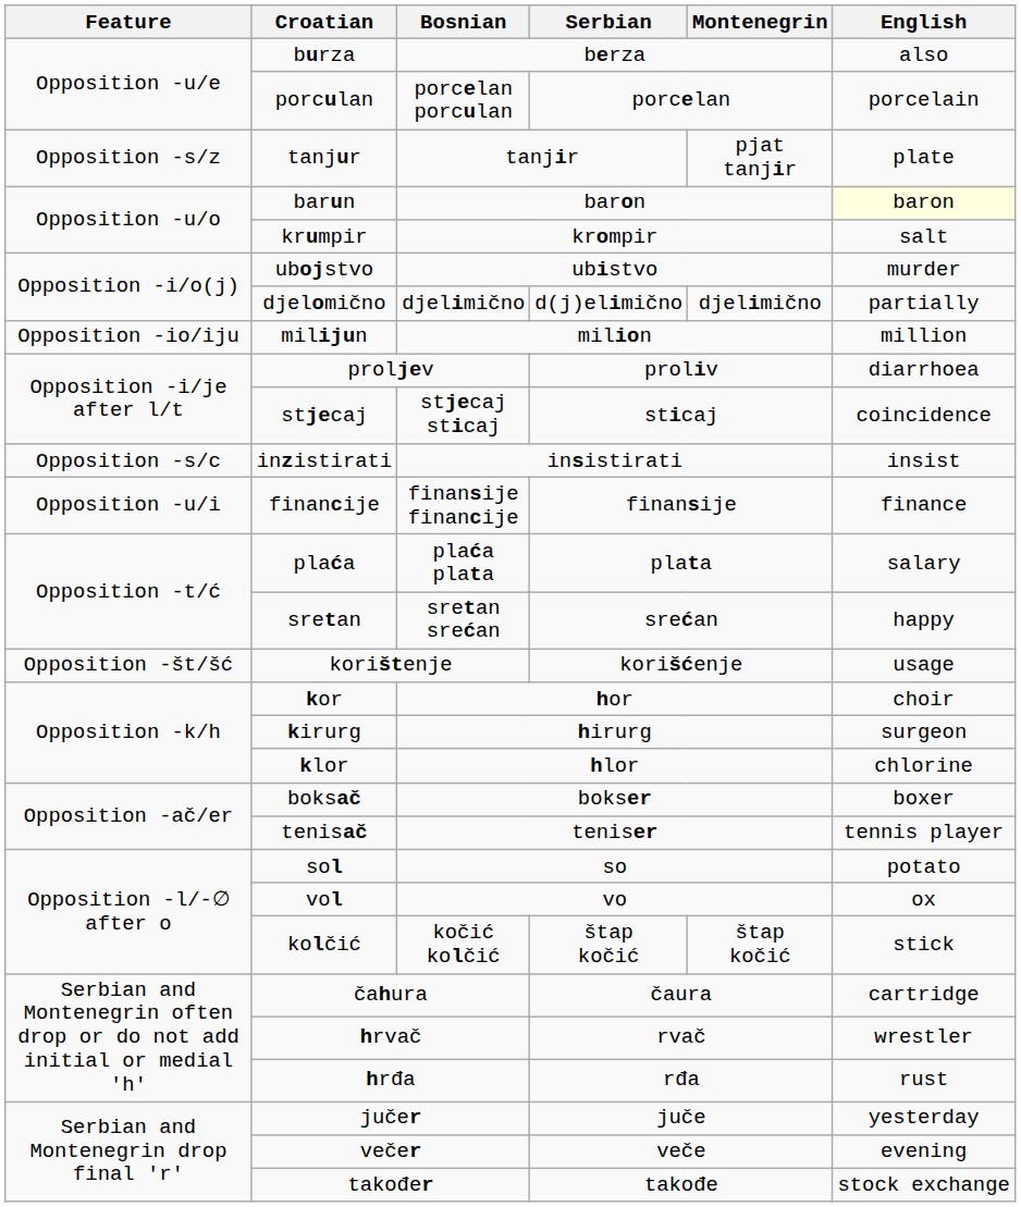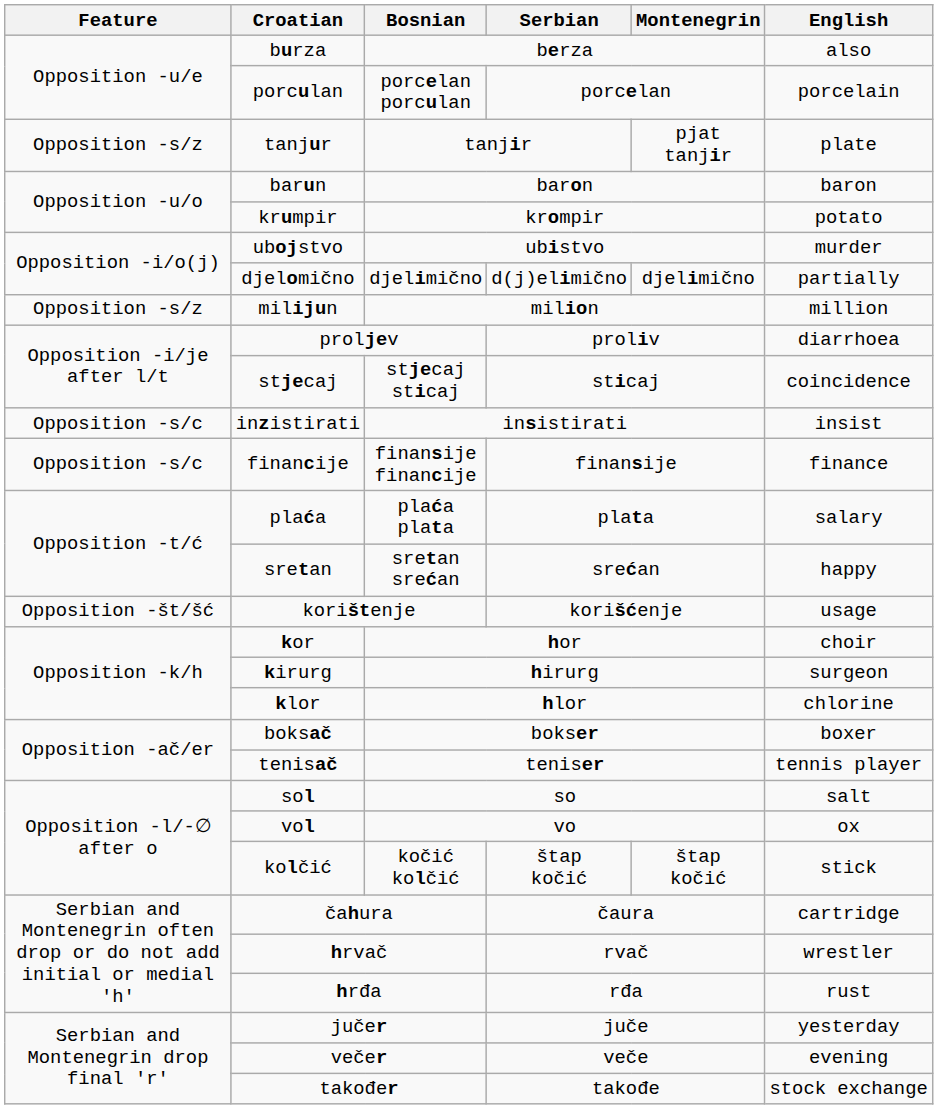barun | English: lightyellow background -> no background
krumpir | English: salt -> potato
milijun | Feature: Opposition -io/iju -> Opposition -s/z
financije | Feature: Opposition -u/i -> Opposition -s/c
sol | English: potato -> salt
